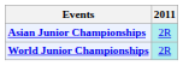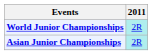rows swapped: Asian Junior Championships <-> World Junior Championships
